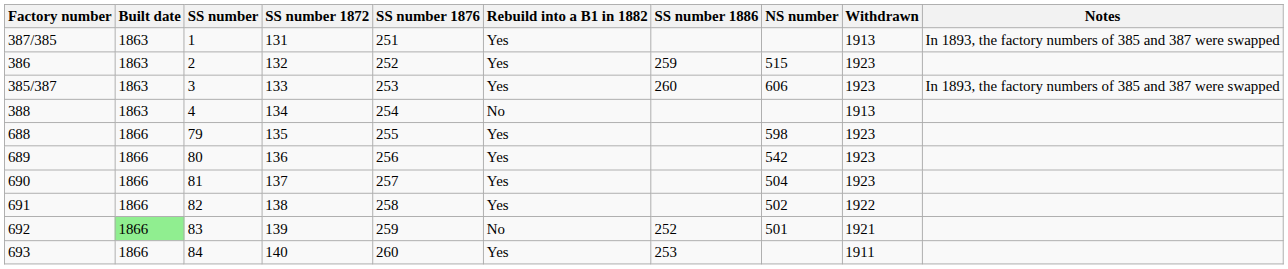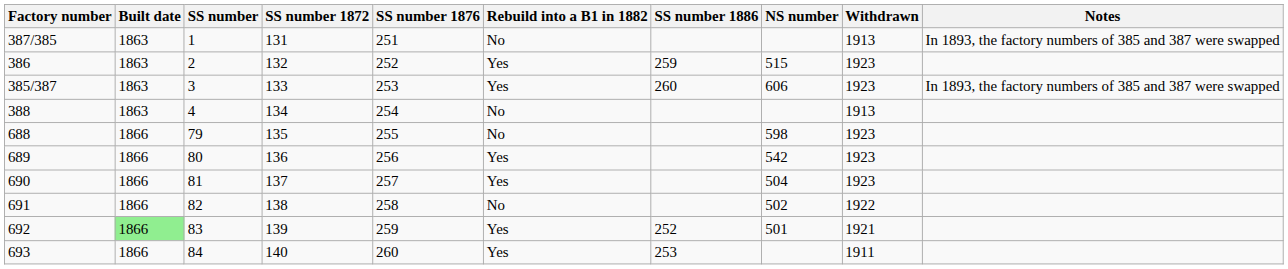387/385 | Rebuild into a B1 in 1882: Yes -> No
688 | Rebuild into a B1 in 1882: Yes -> No
691 | Rebuild into a B1 in 1882: Yes -> No
692 | Rebuild into a B1 in 1882: No -> Yes
